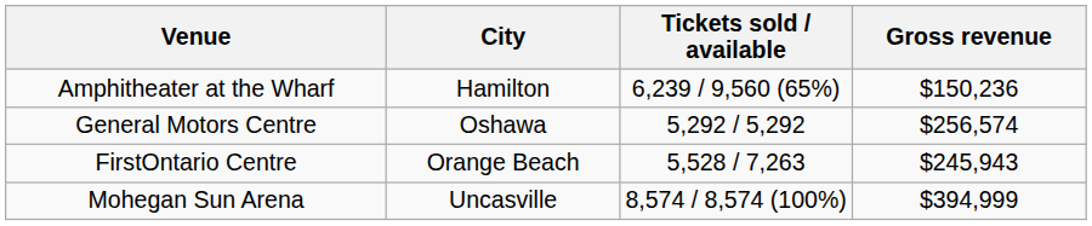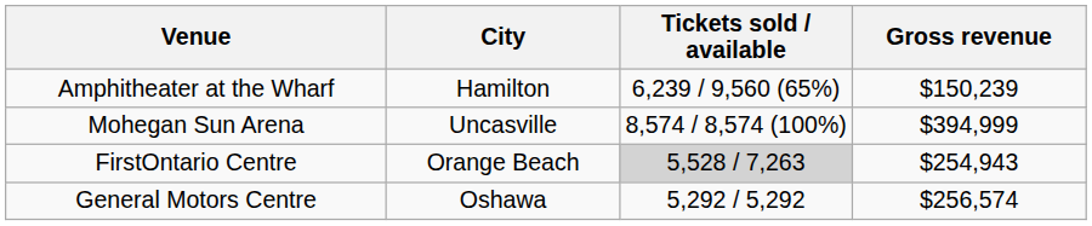Amphitheater at the Wharf | Gross revenue: $150,236 -> $150,239
rows swapped: Mohegan Sun Arena <-> General Motors Centre
FirstOntario Centre | Tickets sold / available: no background -> lightgrey background
FirstOntario Centre | Gross revenue: $245,943 -> $254,943
